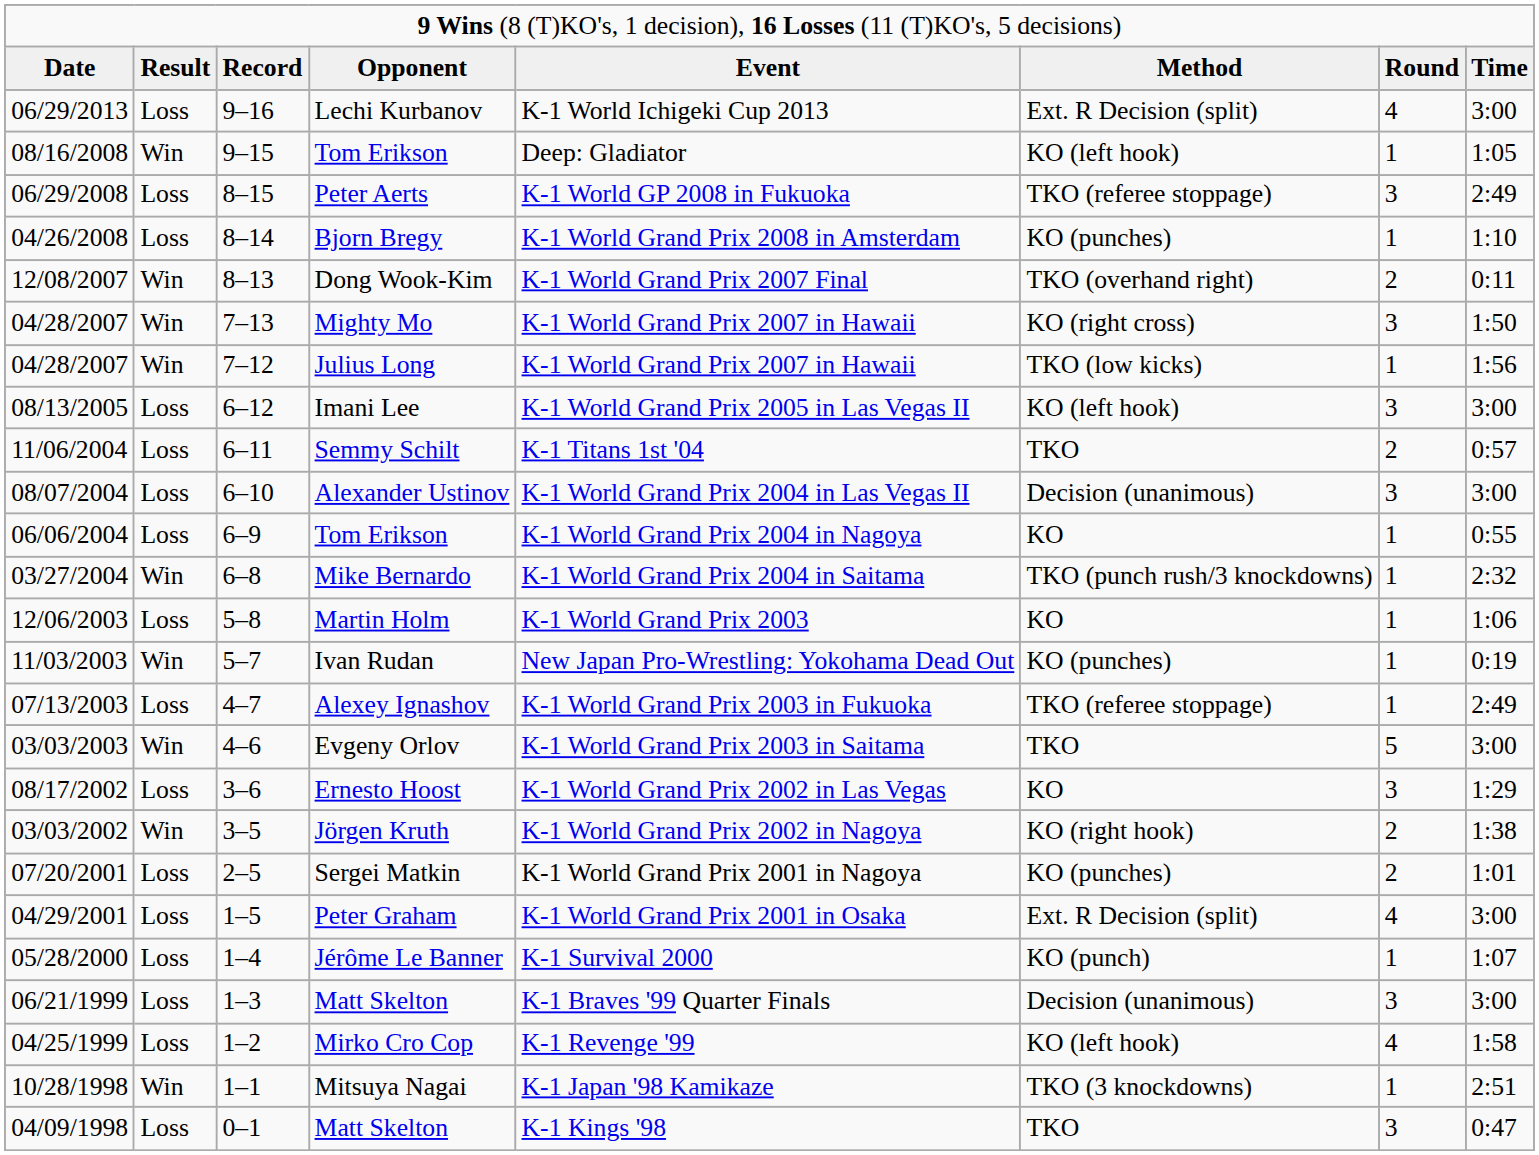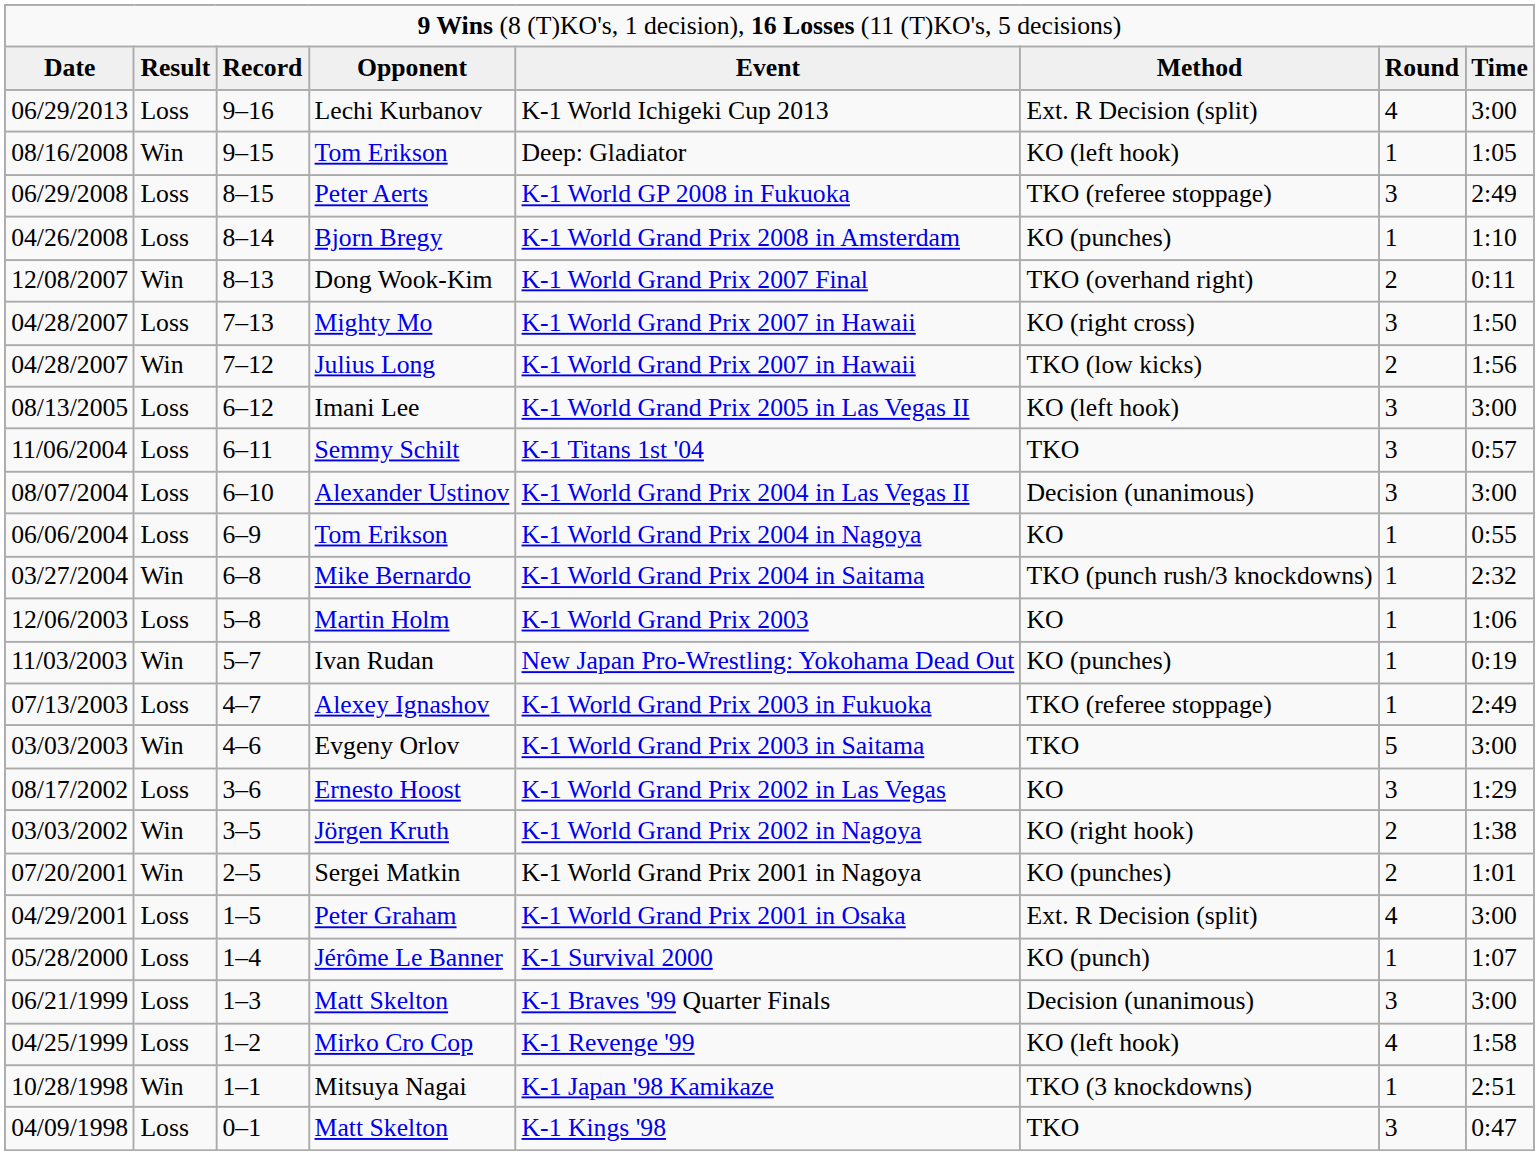Mighty Mo | column 2: Win -> Loss
Julius Long | column 7: 1 -> 2
Semmy Schilt | column 7: 2 -> 3
Sergei Matkin | column 2: Loss -> Win
